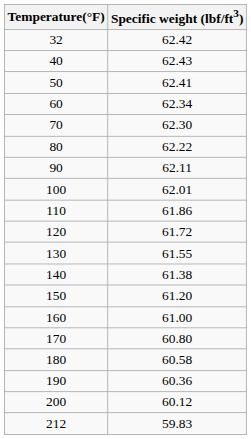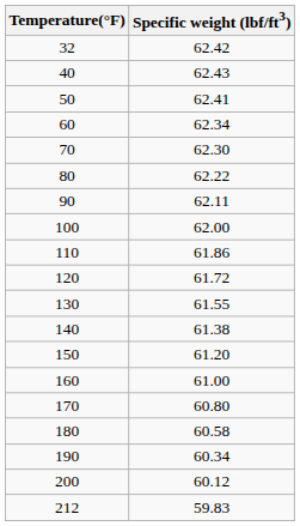100 | Specific weight (lbf/ft3): 62.01 -> 62.00
190 | Specific weight (lbf/ft3): 60.36 -> 60.34
